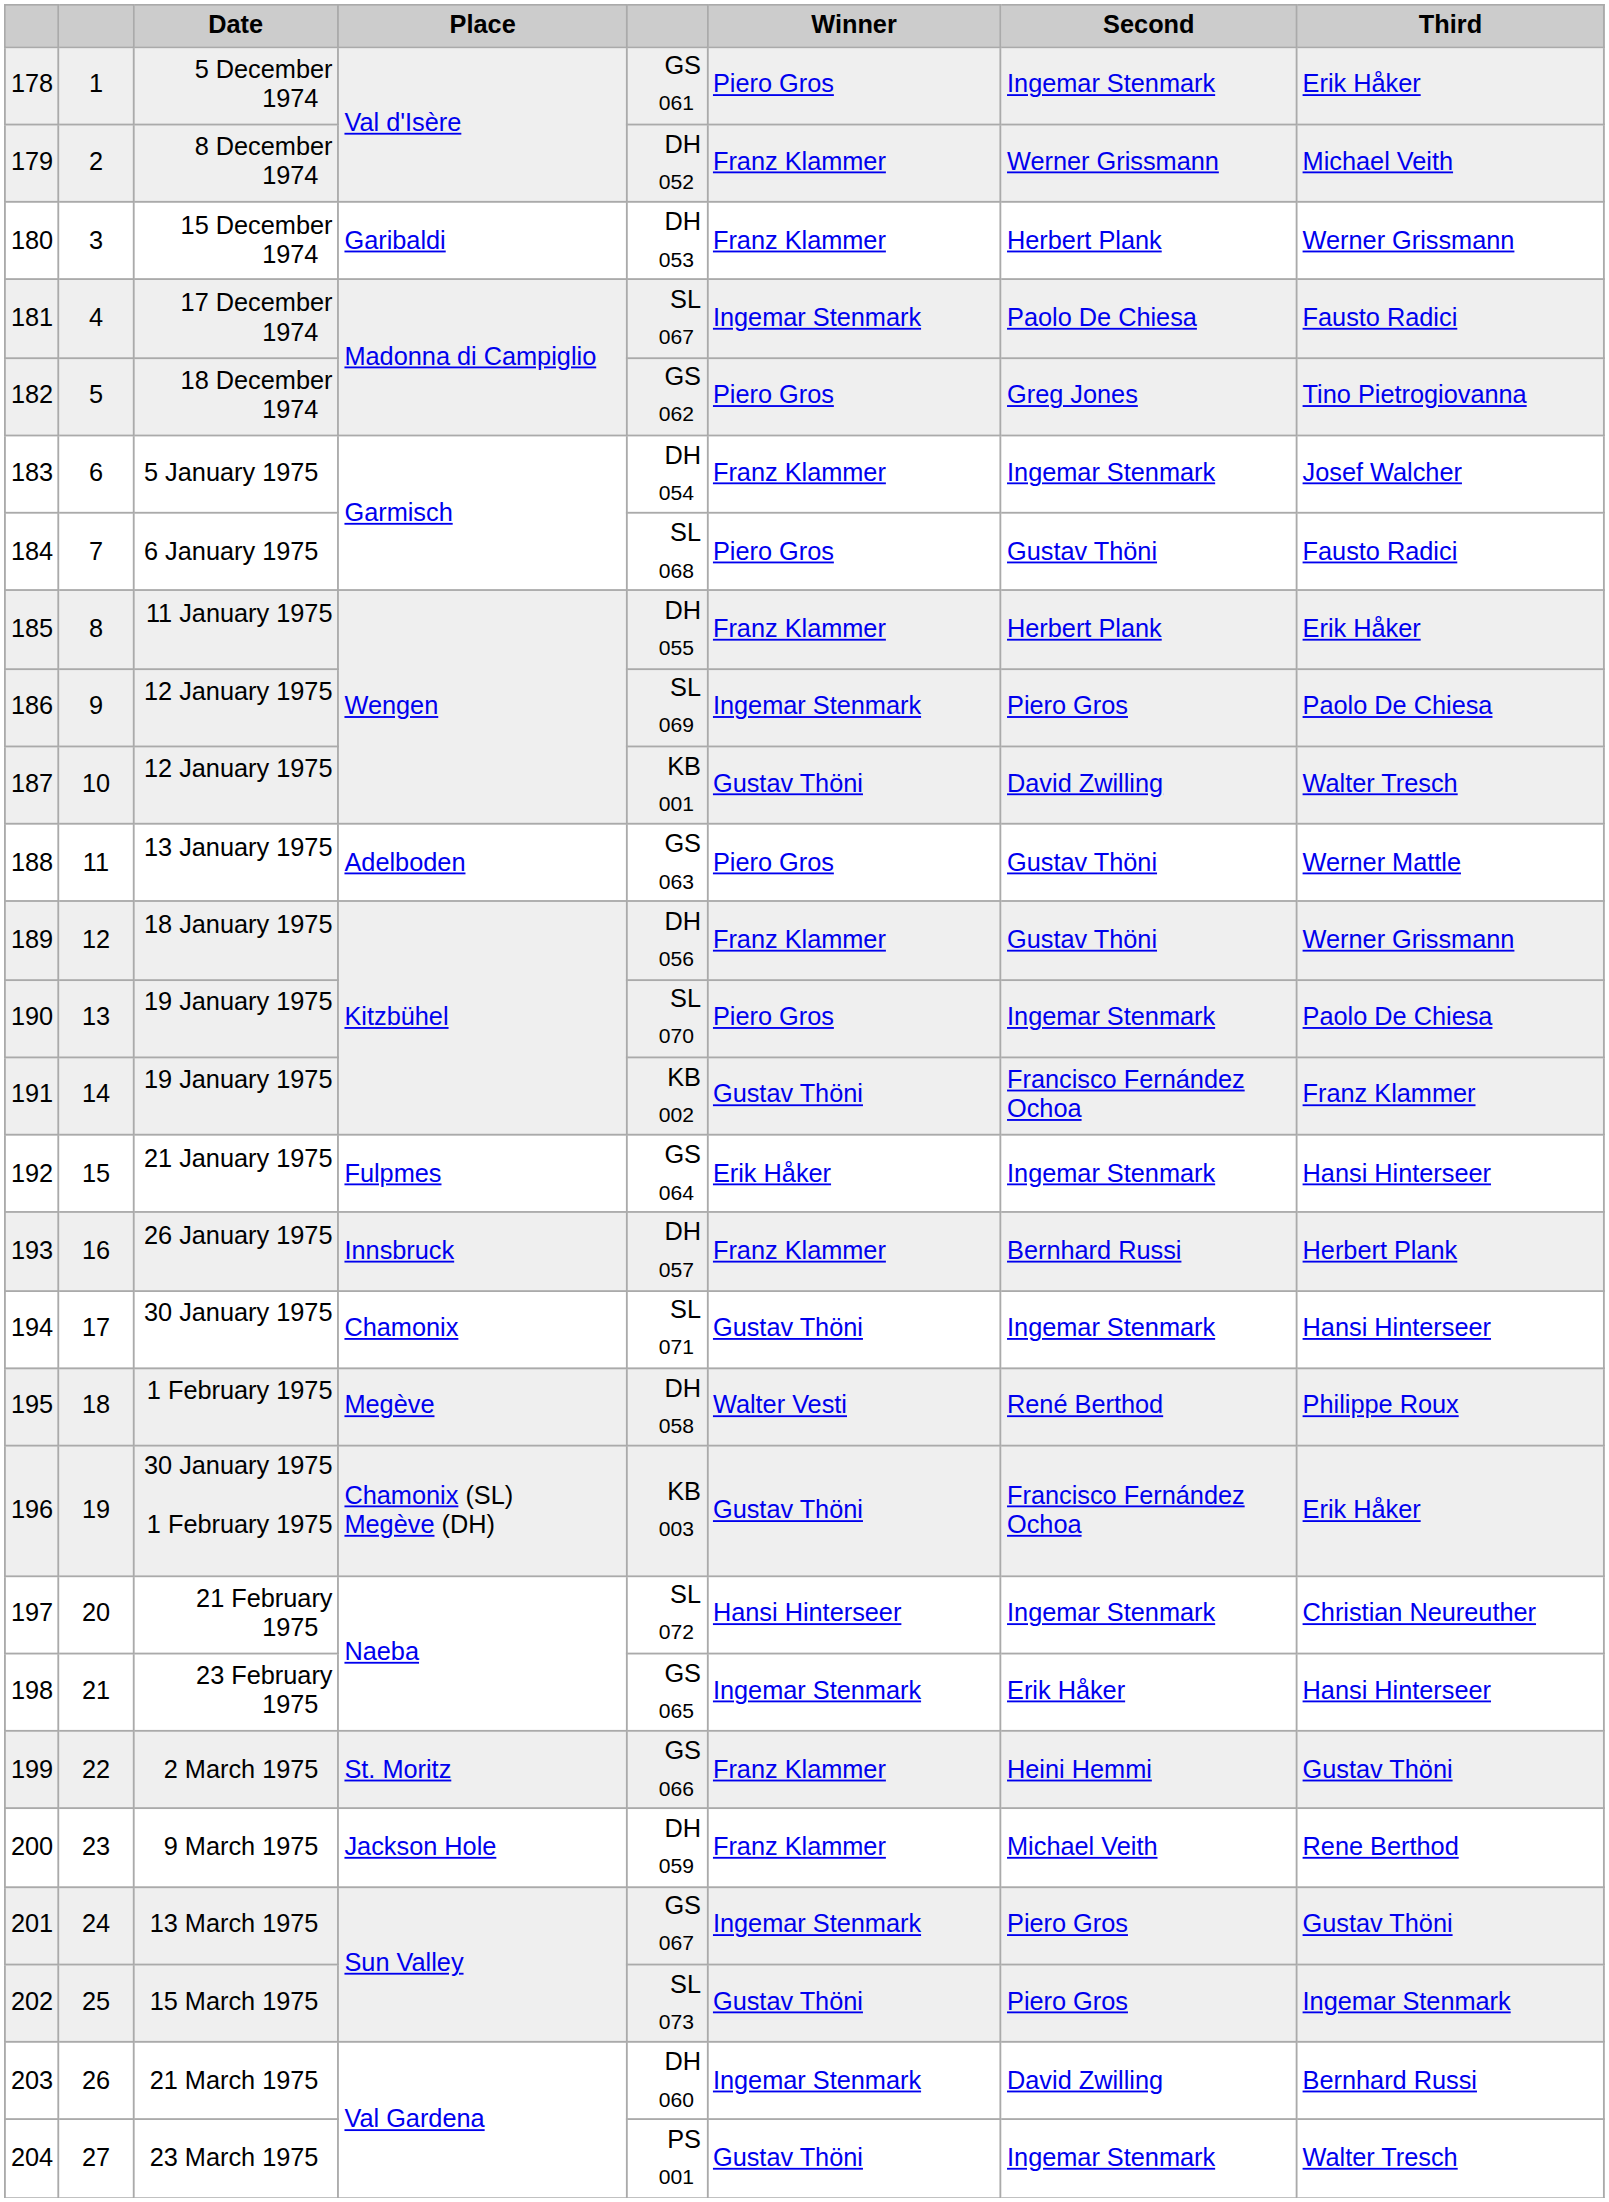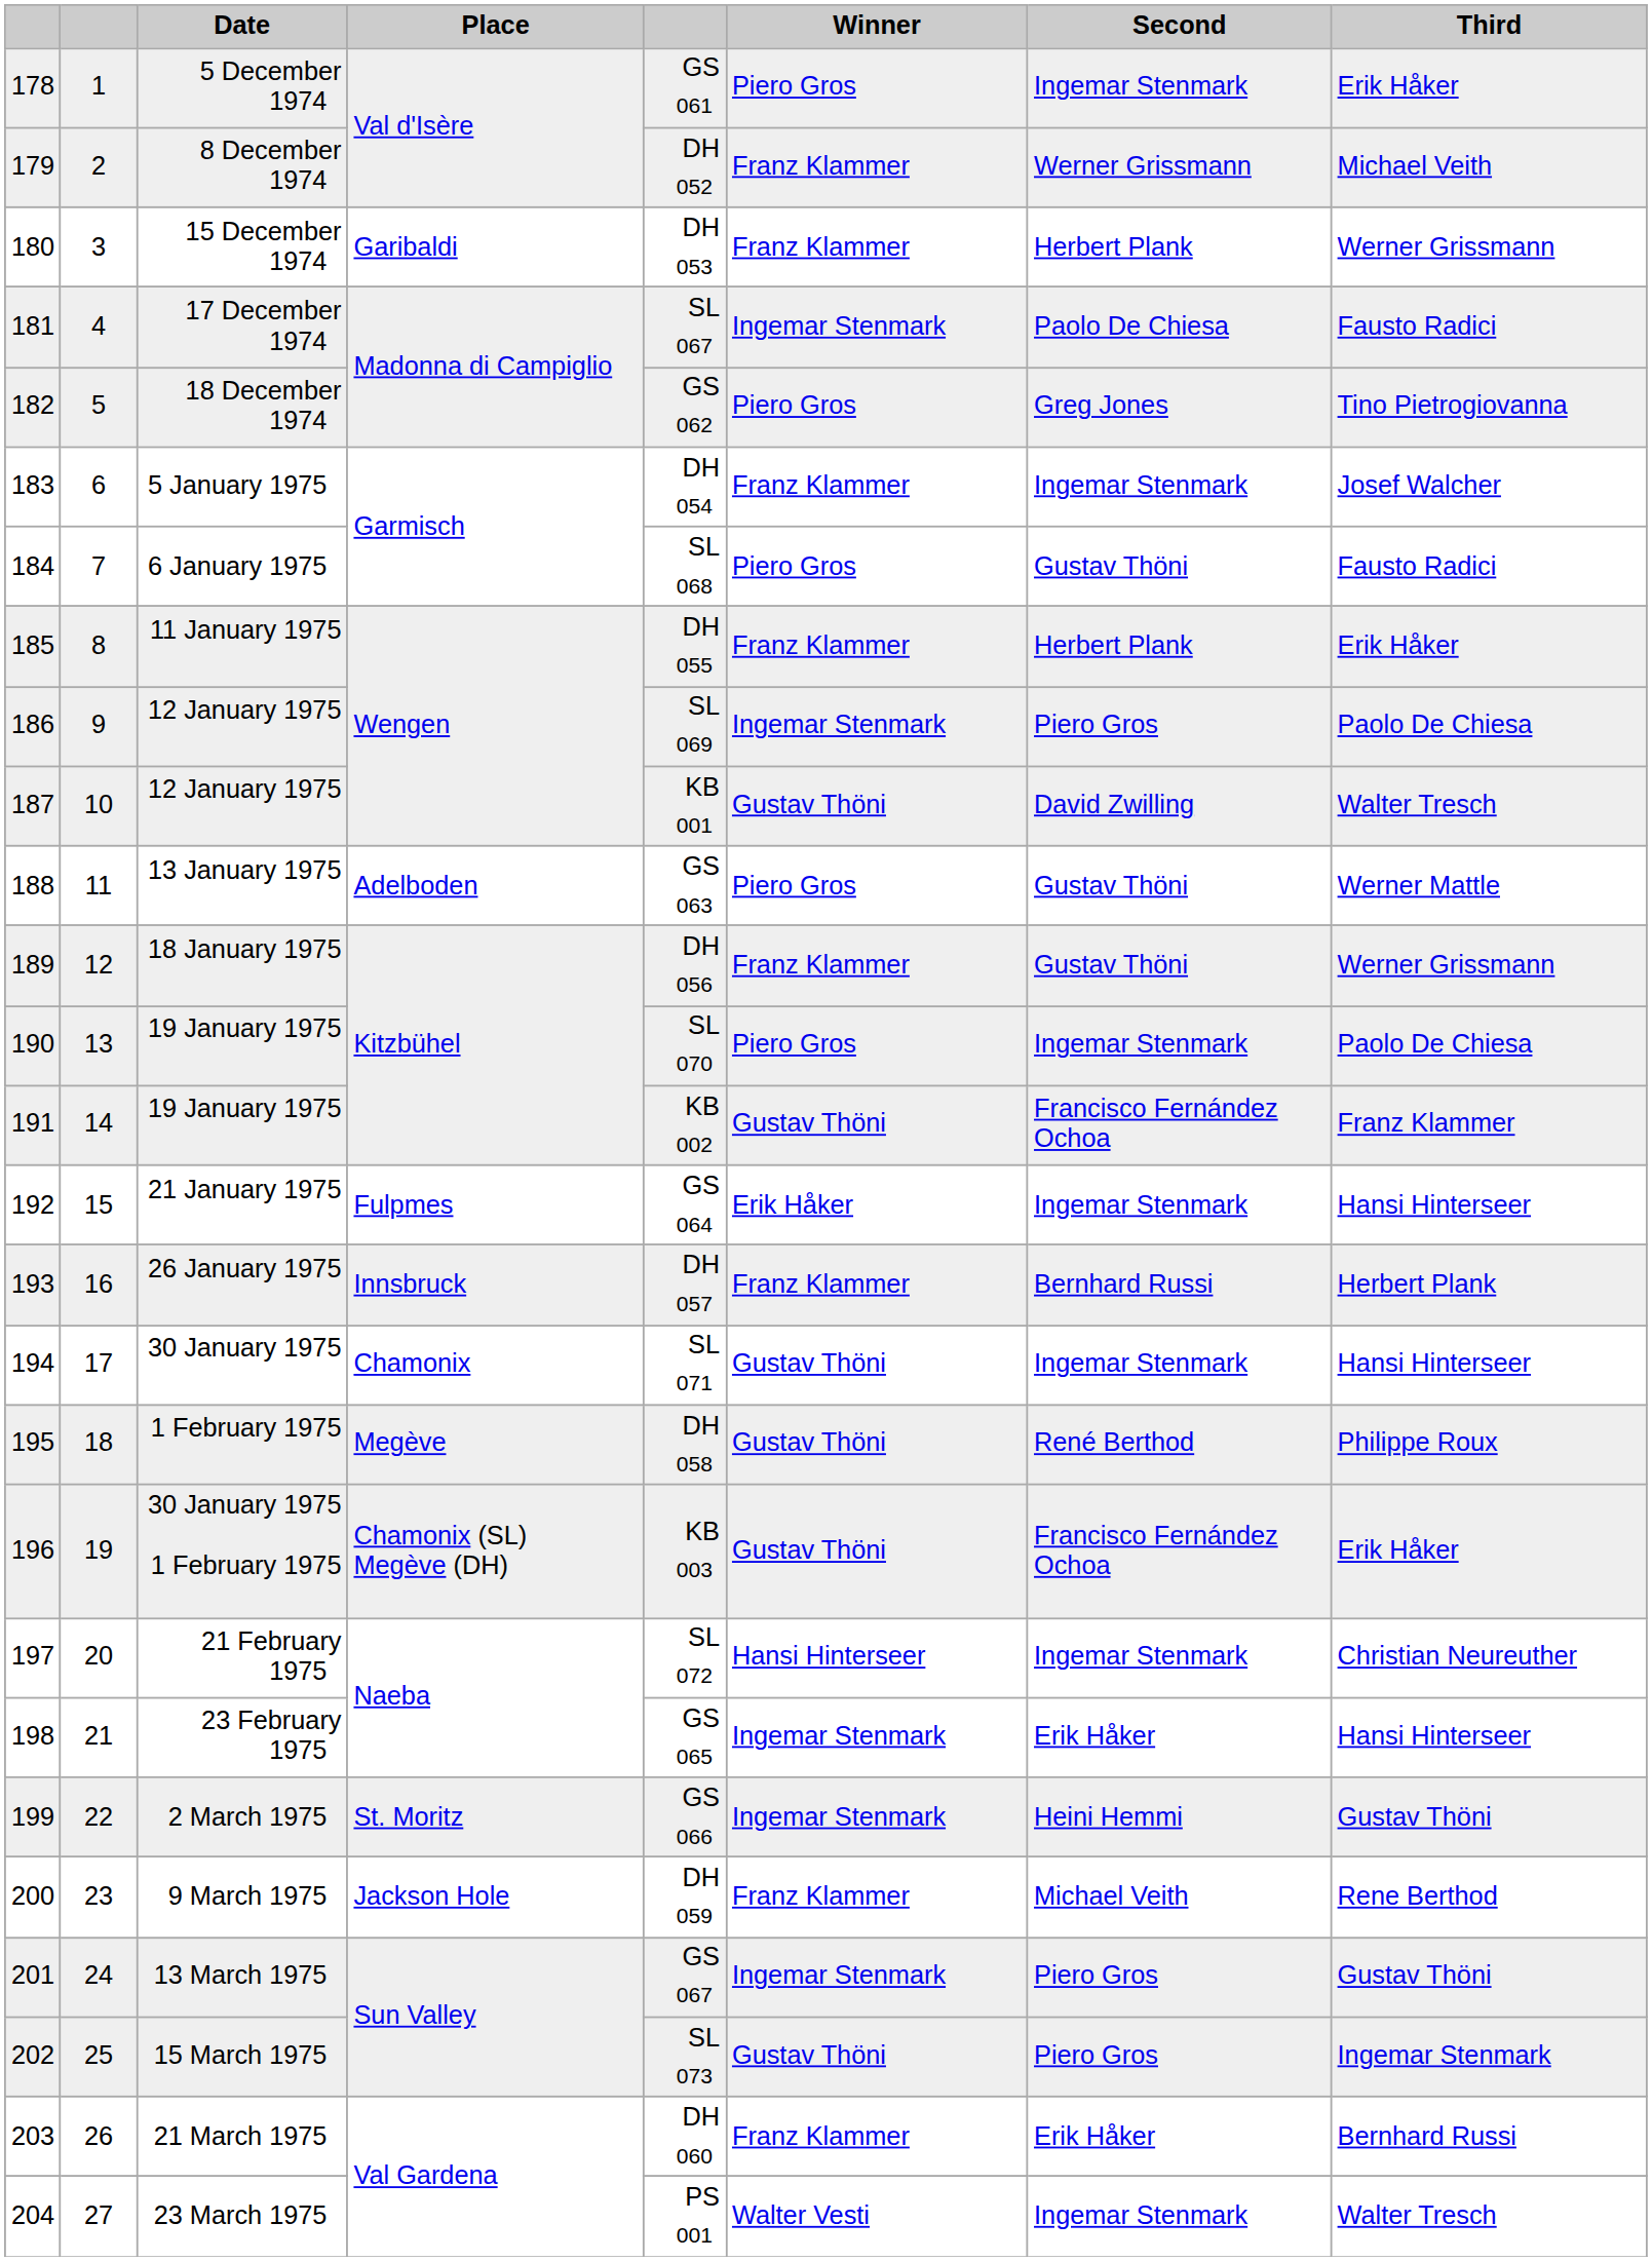1 February 1975 | Winner: Walter Vesti -> Gustav Thöni
2 March 1975 | Winner: Franz Klammer -> Ingemar Stenmark
21 March 1975 | Winner: Ingemar Stenmark -> Franz Klammer
21 March 1975 | Second: David Zwilling -> Erik Håker
23 March 1975 | Winner: Gustav Thöni -> Walter Vesti
